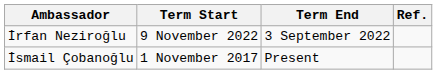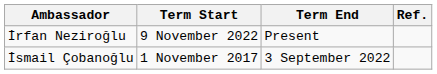İrfan Neziroğlu | Term End: 3 September 2022 -> Present
İsmail Çobanoğlu | Term End: Present -> 3 September 2022
